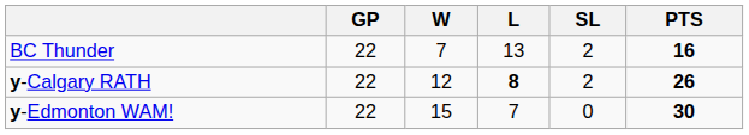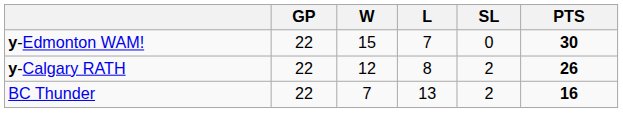rows swapped: y-Edmonton WAM! <-> BC Thunder
y-Calgary RATH | L: bold -> normal
